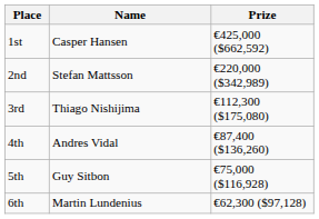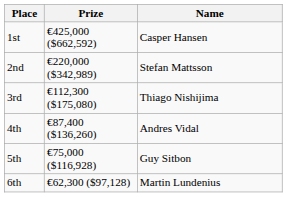columns swapped: Name <-> Prize
